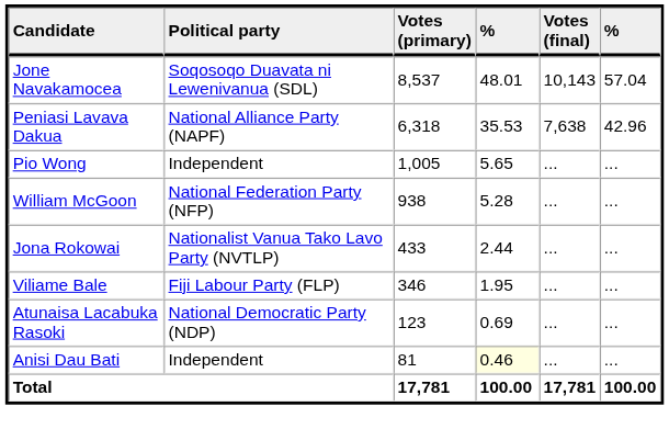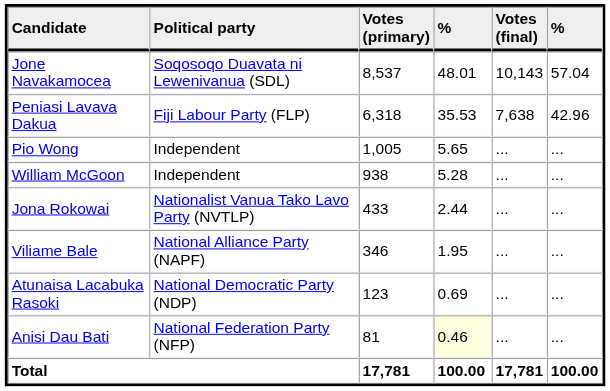Peniasi Lavava Dakua | Political party: National Alliance Party (NAPF) -> Fiji Labour Party (FLP)
William McGoon | Political party: National Federation Party (NFP) -> Independent
Viliame Bale | Political party: Fiji Labour Party (FLP) -> National Alliance Party (NAPF)
Anisi Dau Bati | Political party: Independent -> National Federation Party (NFP)
